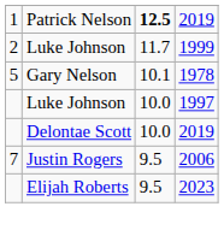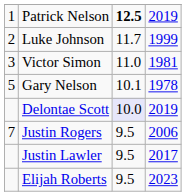+ row: 3 | Victor Simon | 11.0 | 1981
- row: Luke Johnson | 10.0 | 1997
Delontae Scott | column 3: no background -> lavender background
+ row: Justin Lawler | 9.5 | 2017
